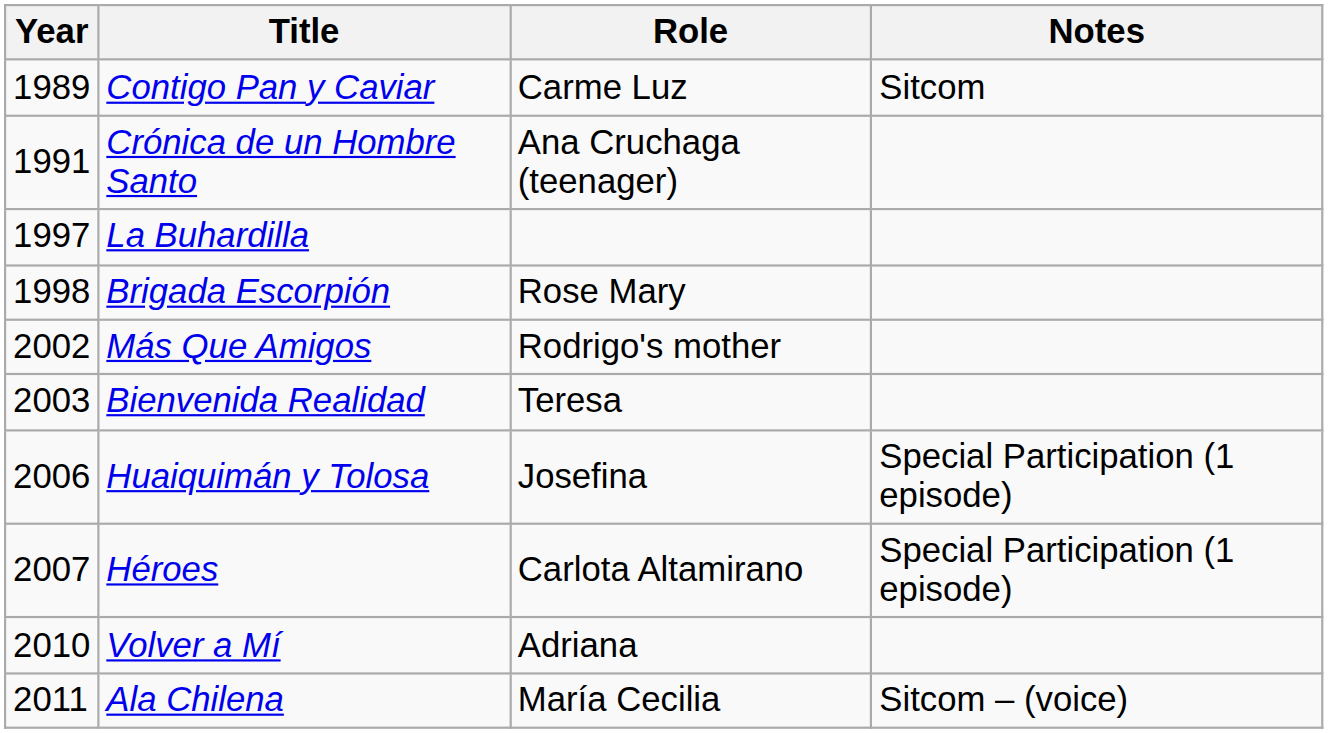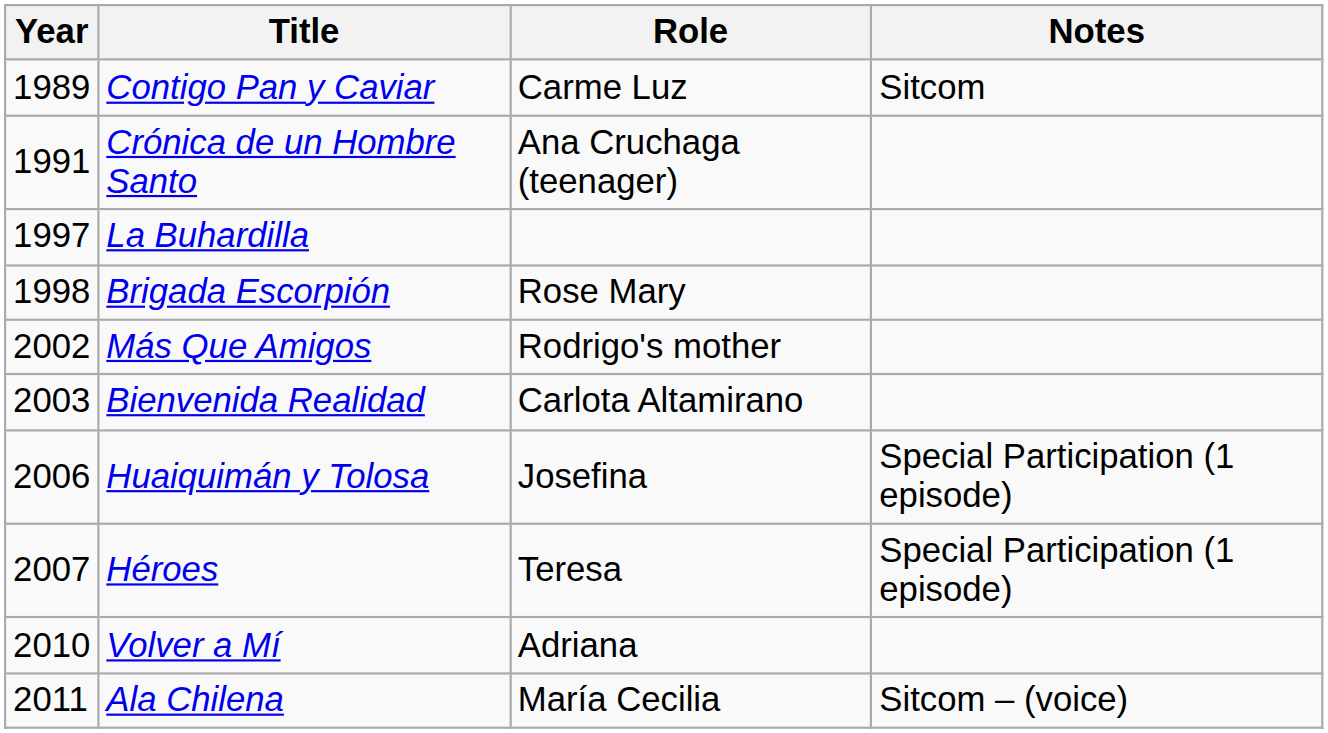Bienvenida Realidad | Role: Teresa -> Carlota Altamirano
Héroes | Role: Carlota Altamirano -> Teresa
